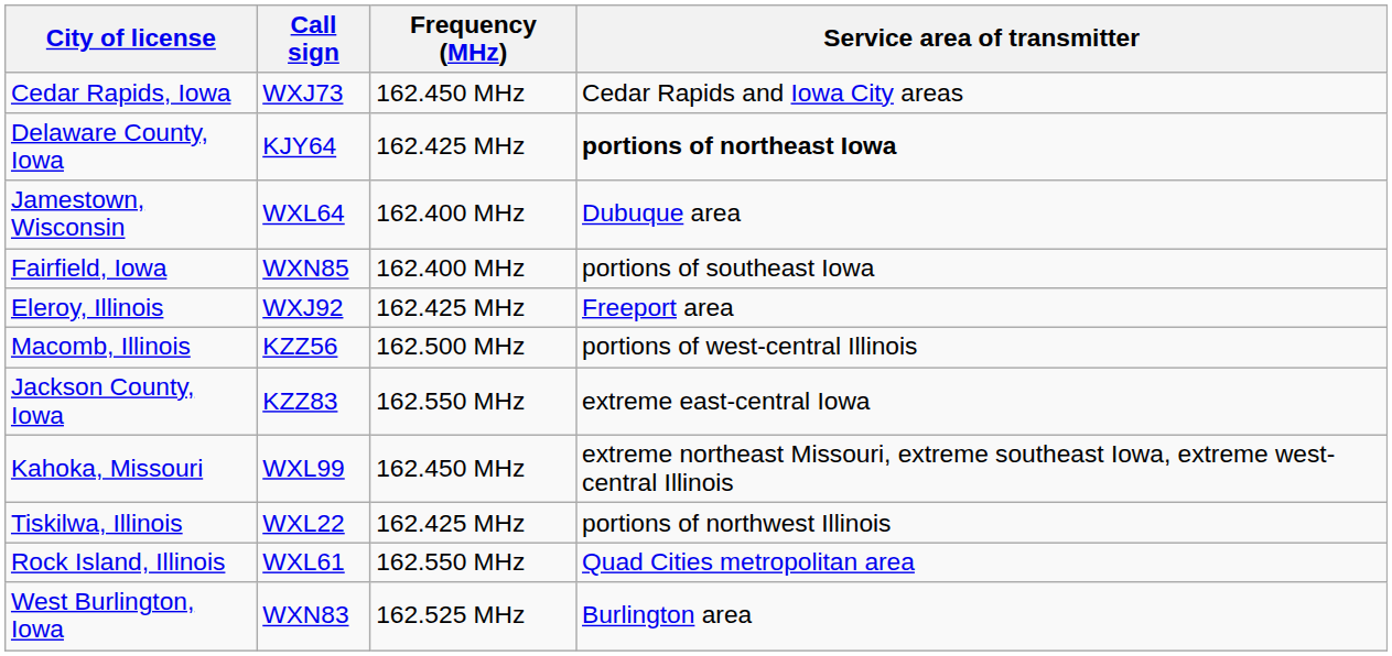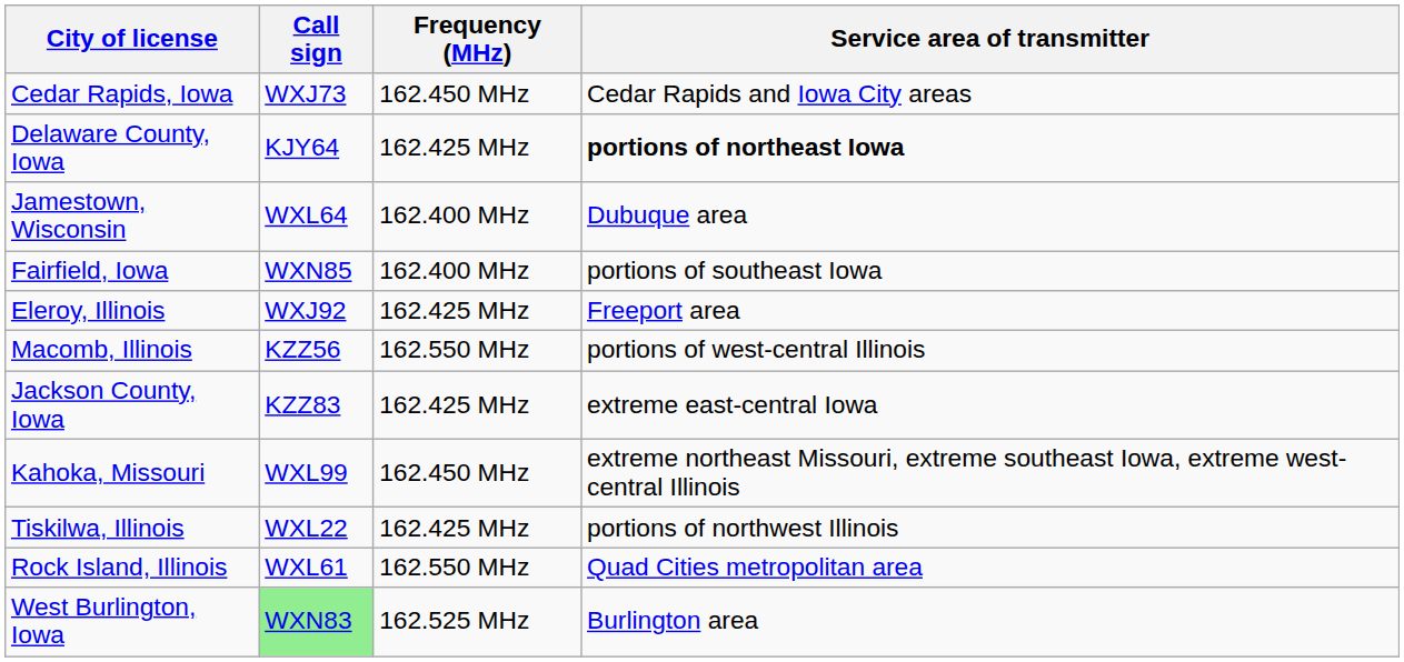Macomb, Illinois | Frequency (MHz): 162.500 MHz -> 162.550 MHz
Jackson County, Iowa | Frequency (MHz): 162.550 MHz -> 162.425 MHz
West Burlington, Iowa | Call sign: no background -> lightgreen background
